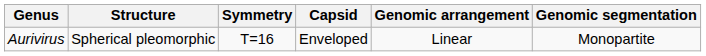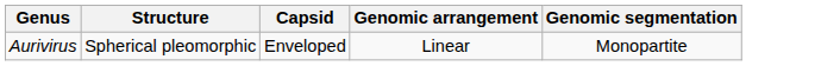- column: Symmetry | T=16
